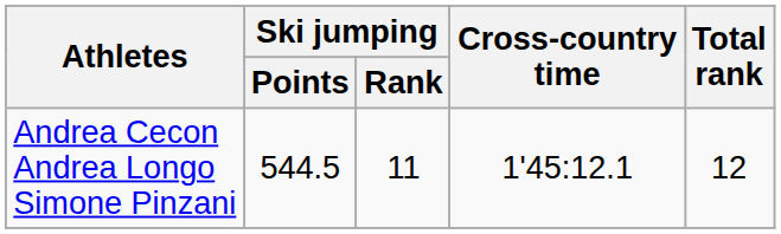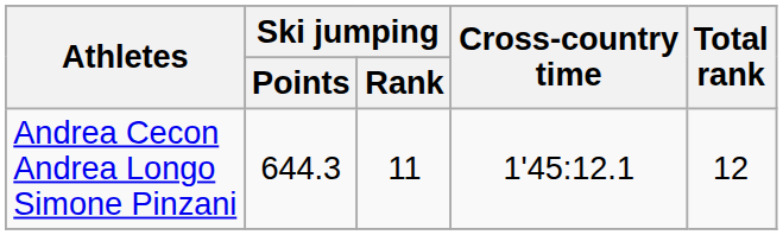Andrea Cecon Andrea Longo Simone Pinzani | Ski jumping / Points: 544.5 -> 644.3
